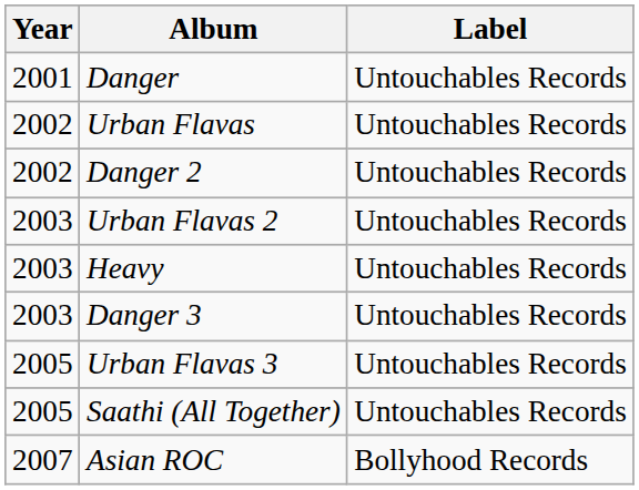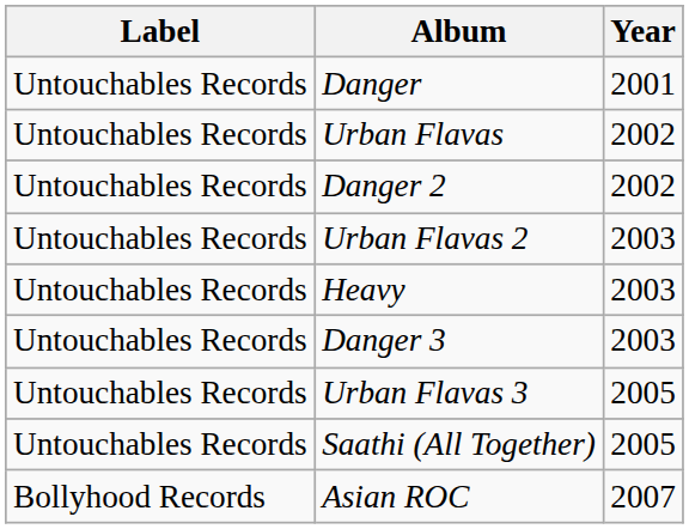columns swapped: Year <-> Label
